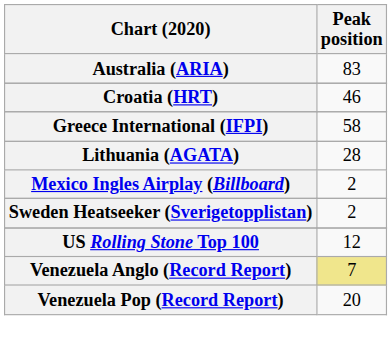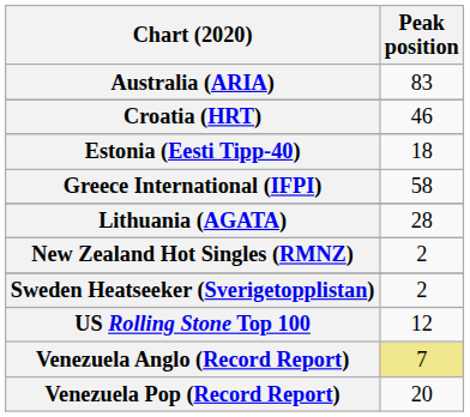+ row: Estonia (Eesti Tipp-40) | 18
- row: Mexico Ingles Airplay (Billboard) | 2
+ row: New Zealand Hot Singles (RMNZ) | 2
